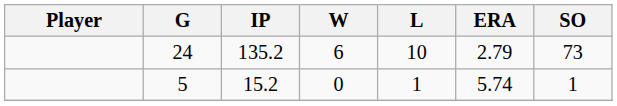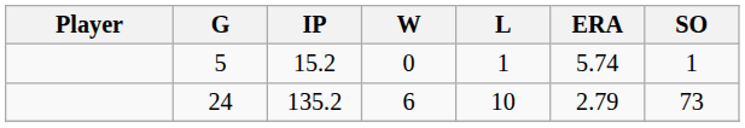rows swapped: 24 <-> 5
